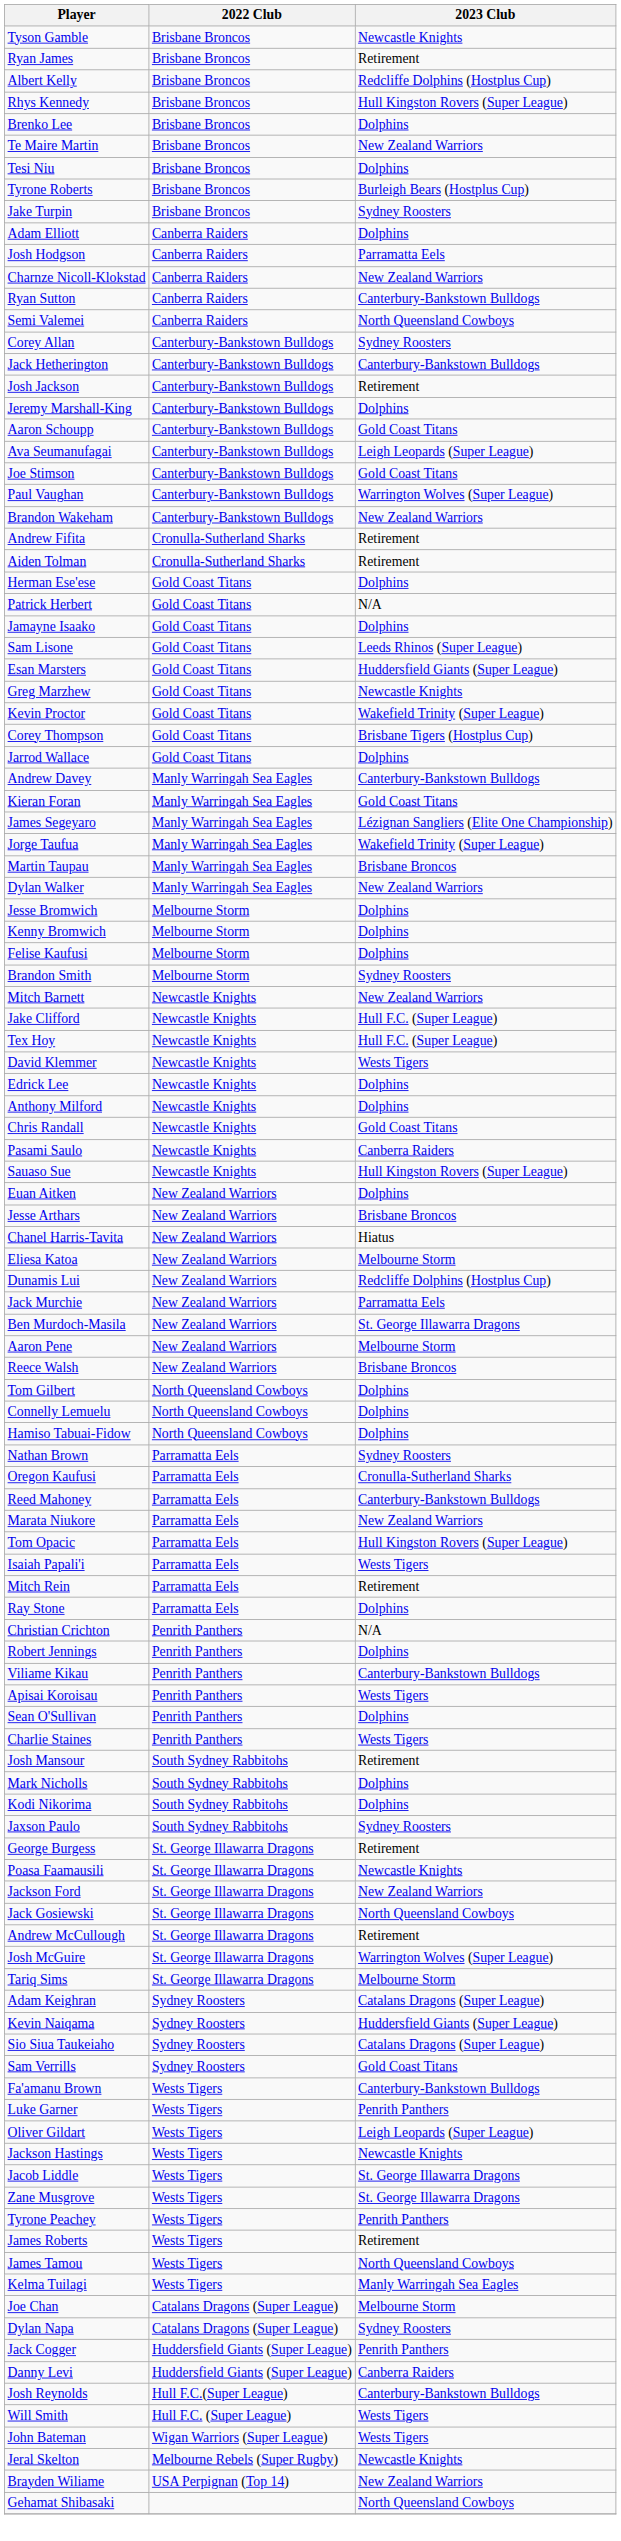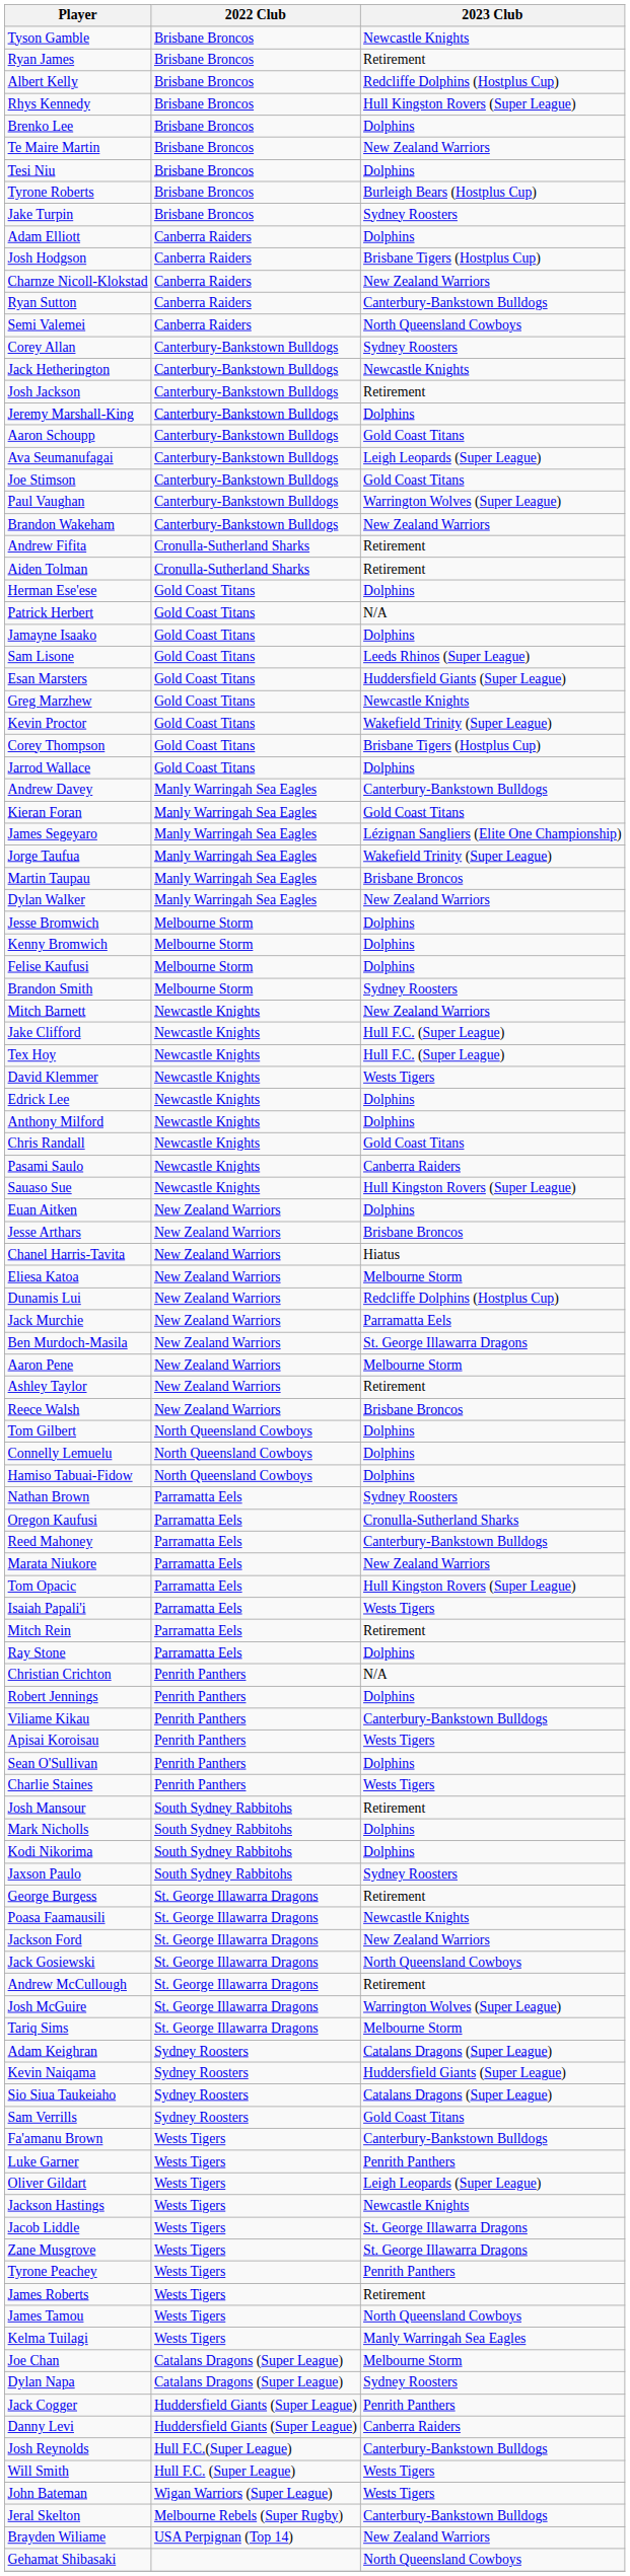Josh Hodgson | 2023 Club: Parramatta Eels -> Brisbane Tigers (Hostplus Cup)
Jack Hetherington | 2023 Club: Canterbury-Bankstown Bulldogs -> Newcastle Knights
+ row: Ashley Taylor | New Zealand Warriors | Retirement
Jeral Skelton | 2023 Club: Newcastle Knights -> Canterbury-Bankstown Bulldogs
